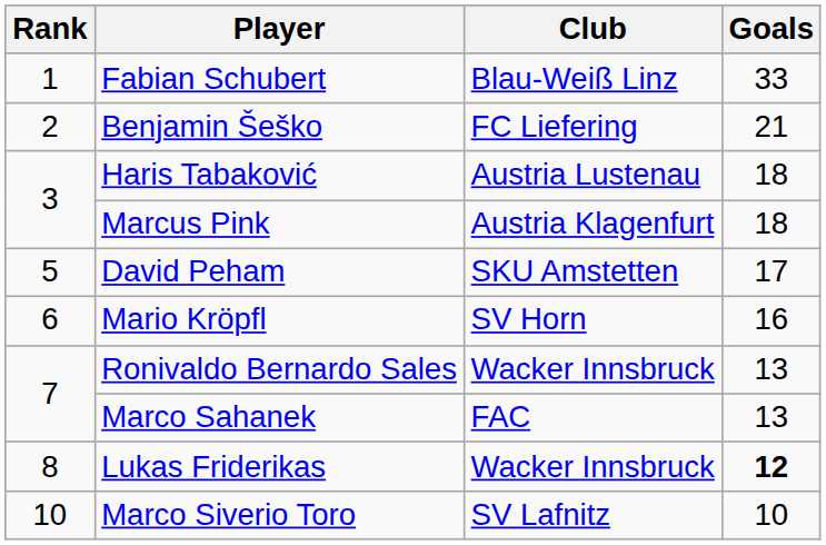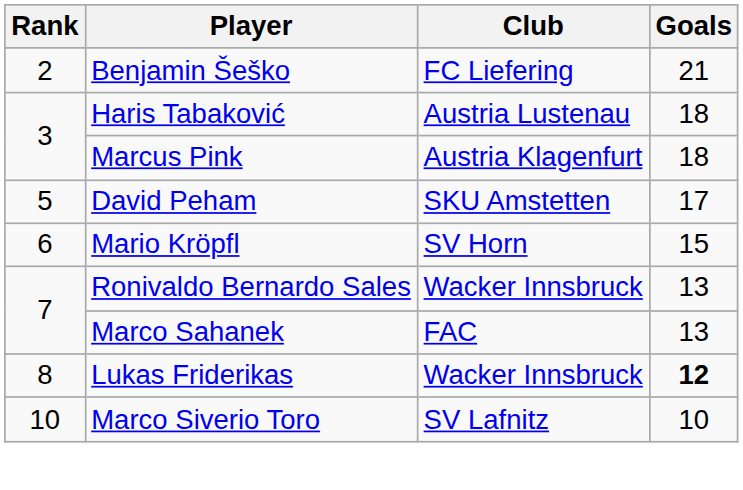- row: 1 | Fabian Schubert | Blau-Weiß Linz | 33
Mario Kröpfl | Goals: 16 -> 15
